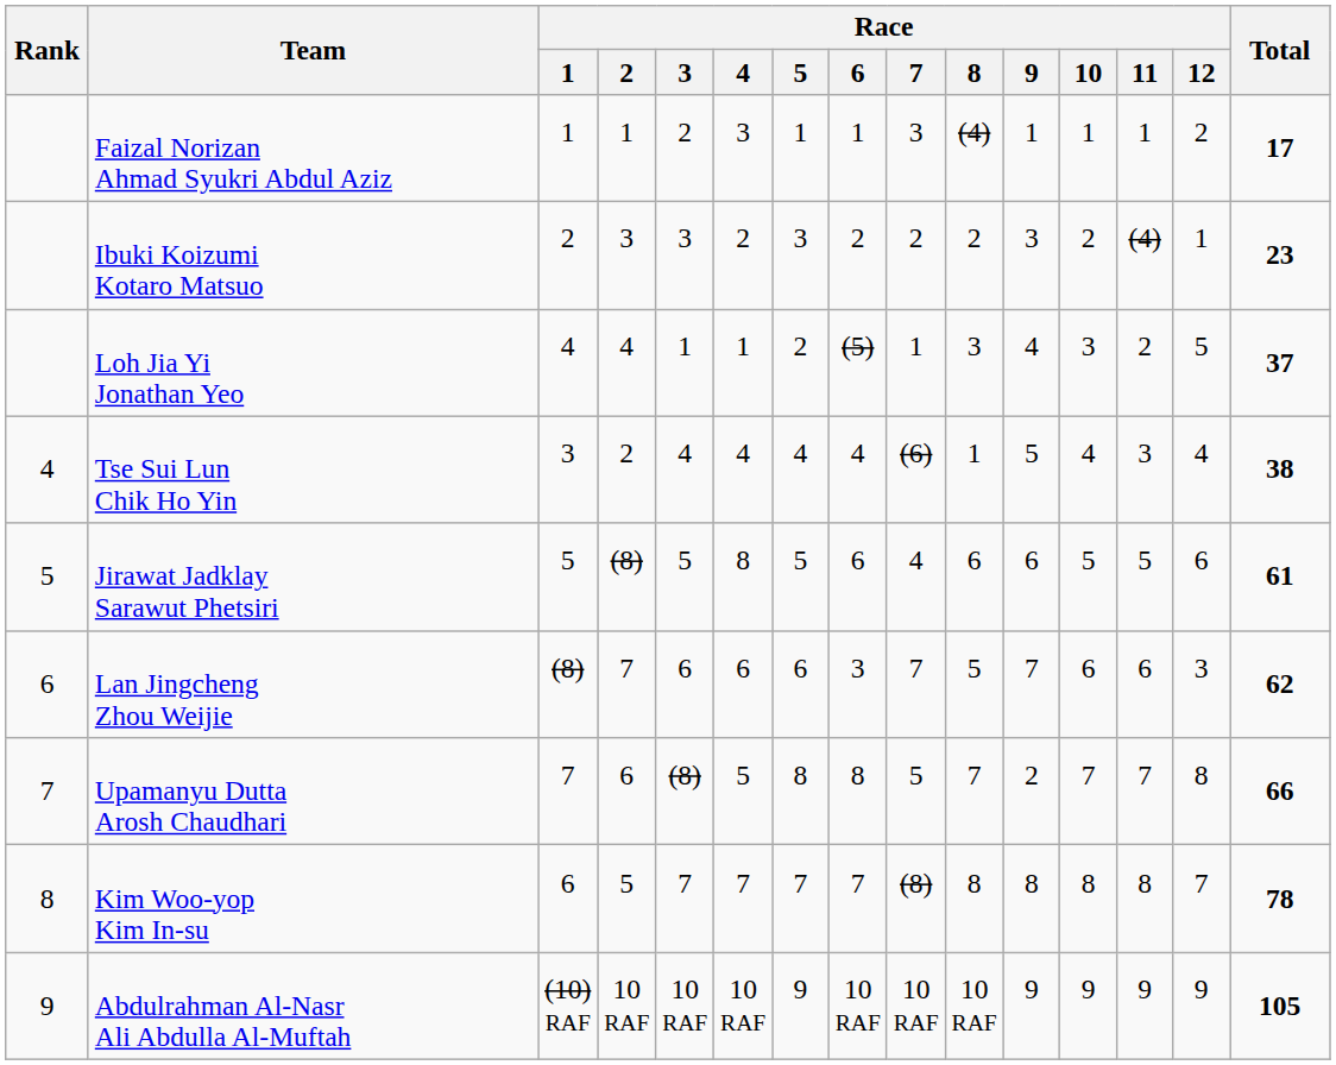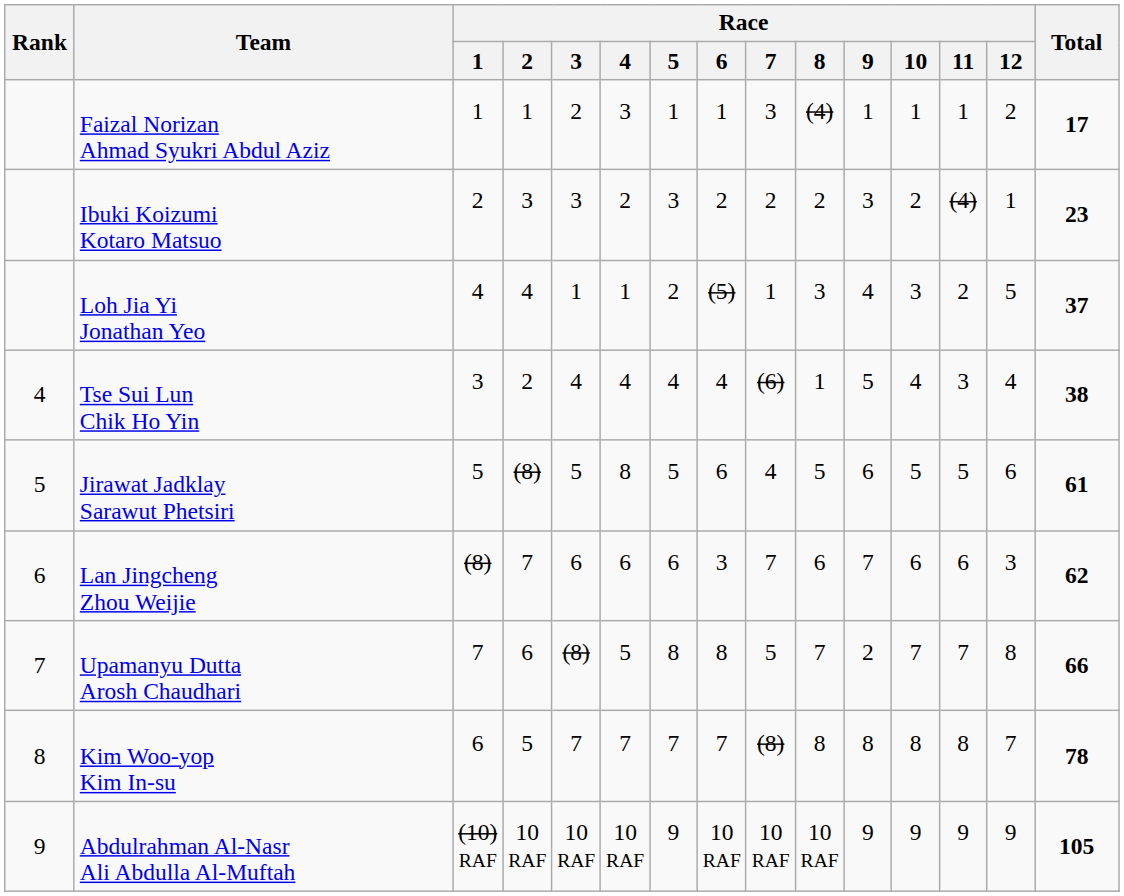Jirawat Jadklay Sarawut Phetsiri | Race / 8: 6 -> 5
Lan Jingcheng Zhou Weijie | Race / 8: 5 -> 6
